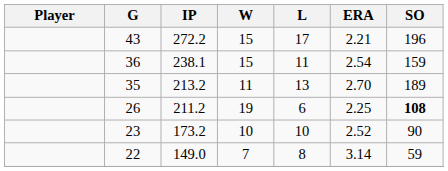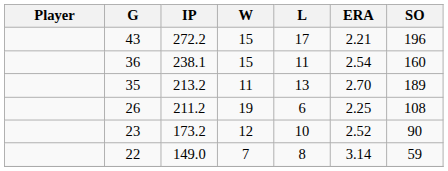36 | SO: 159 -> 160
26 | SO: bold -> normal
23 | W: 10 -> 12
